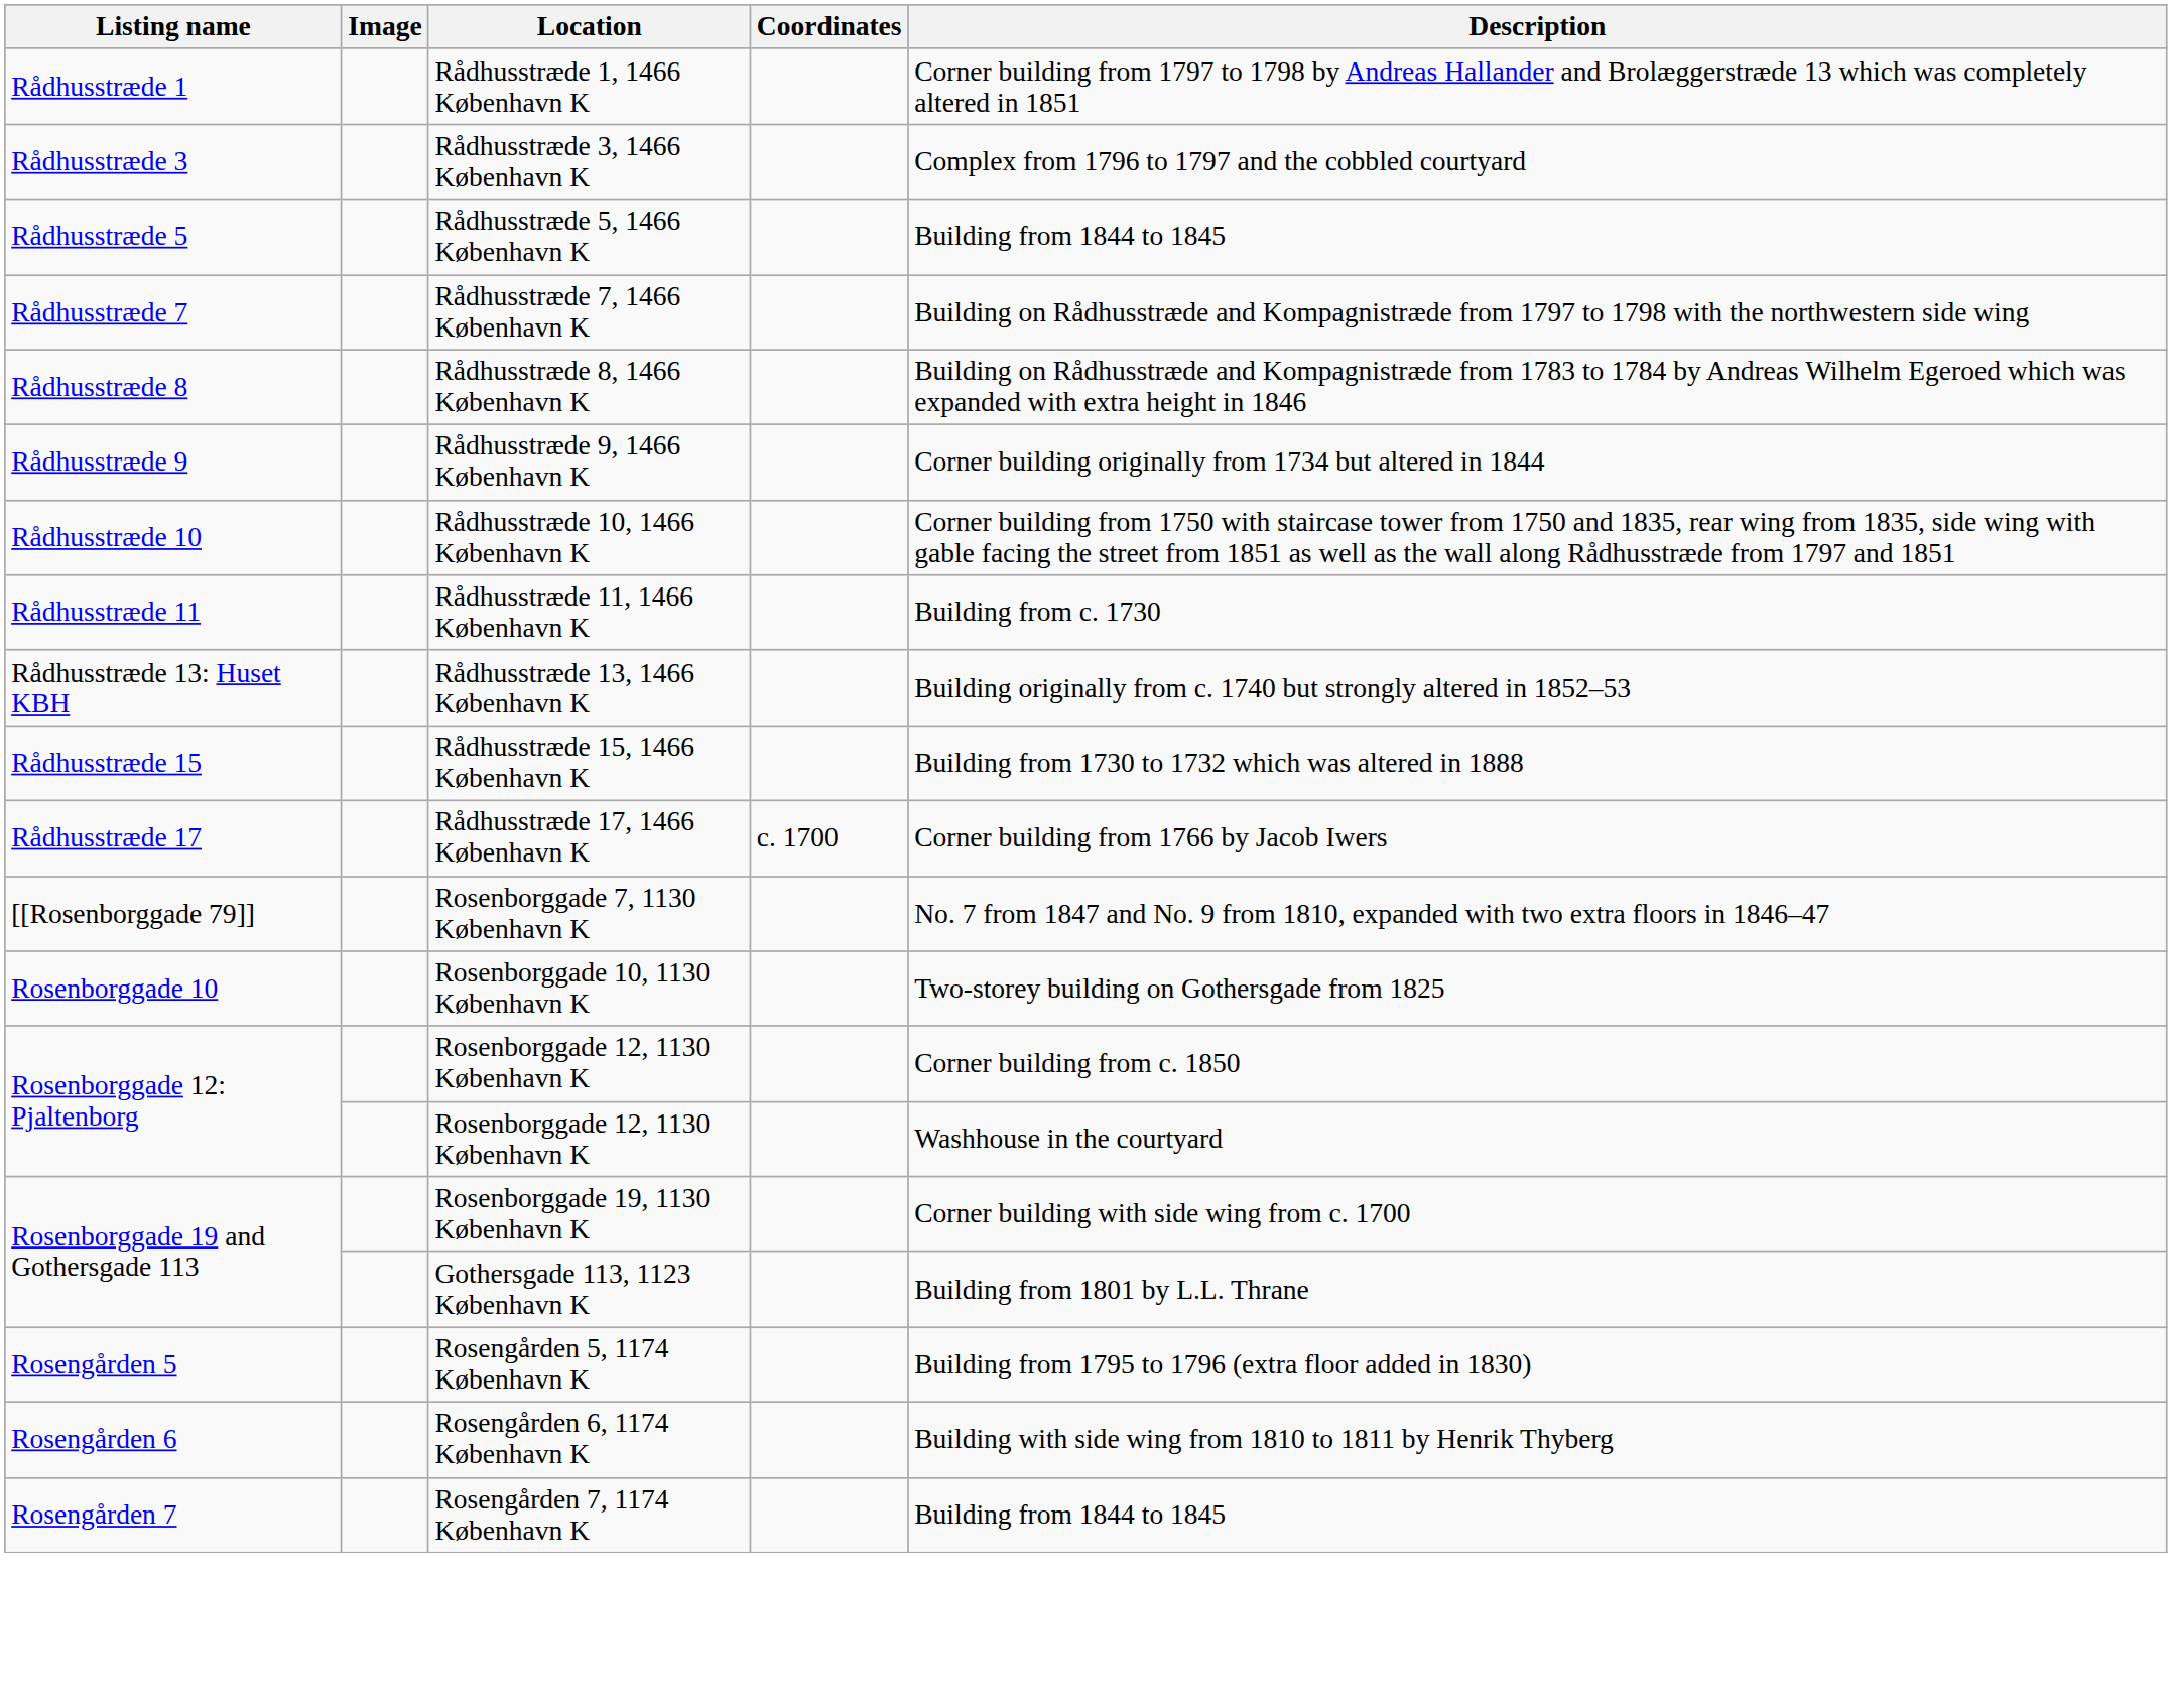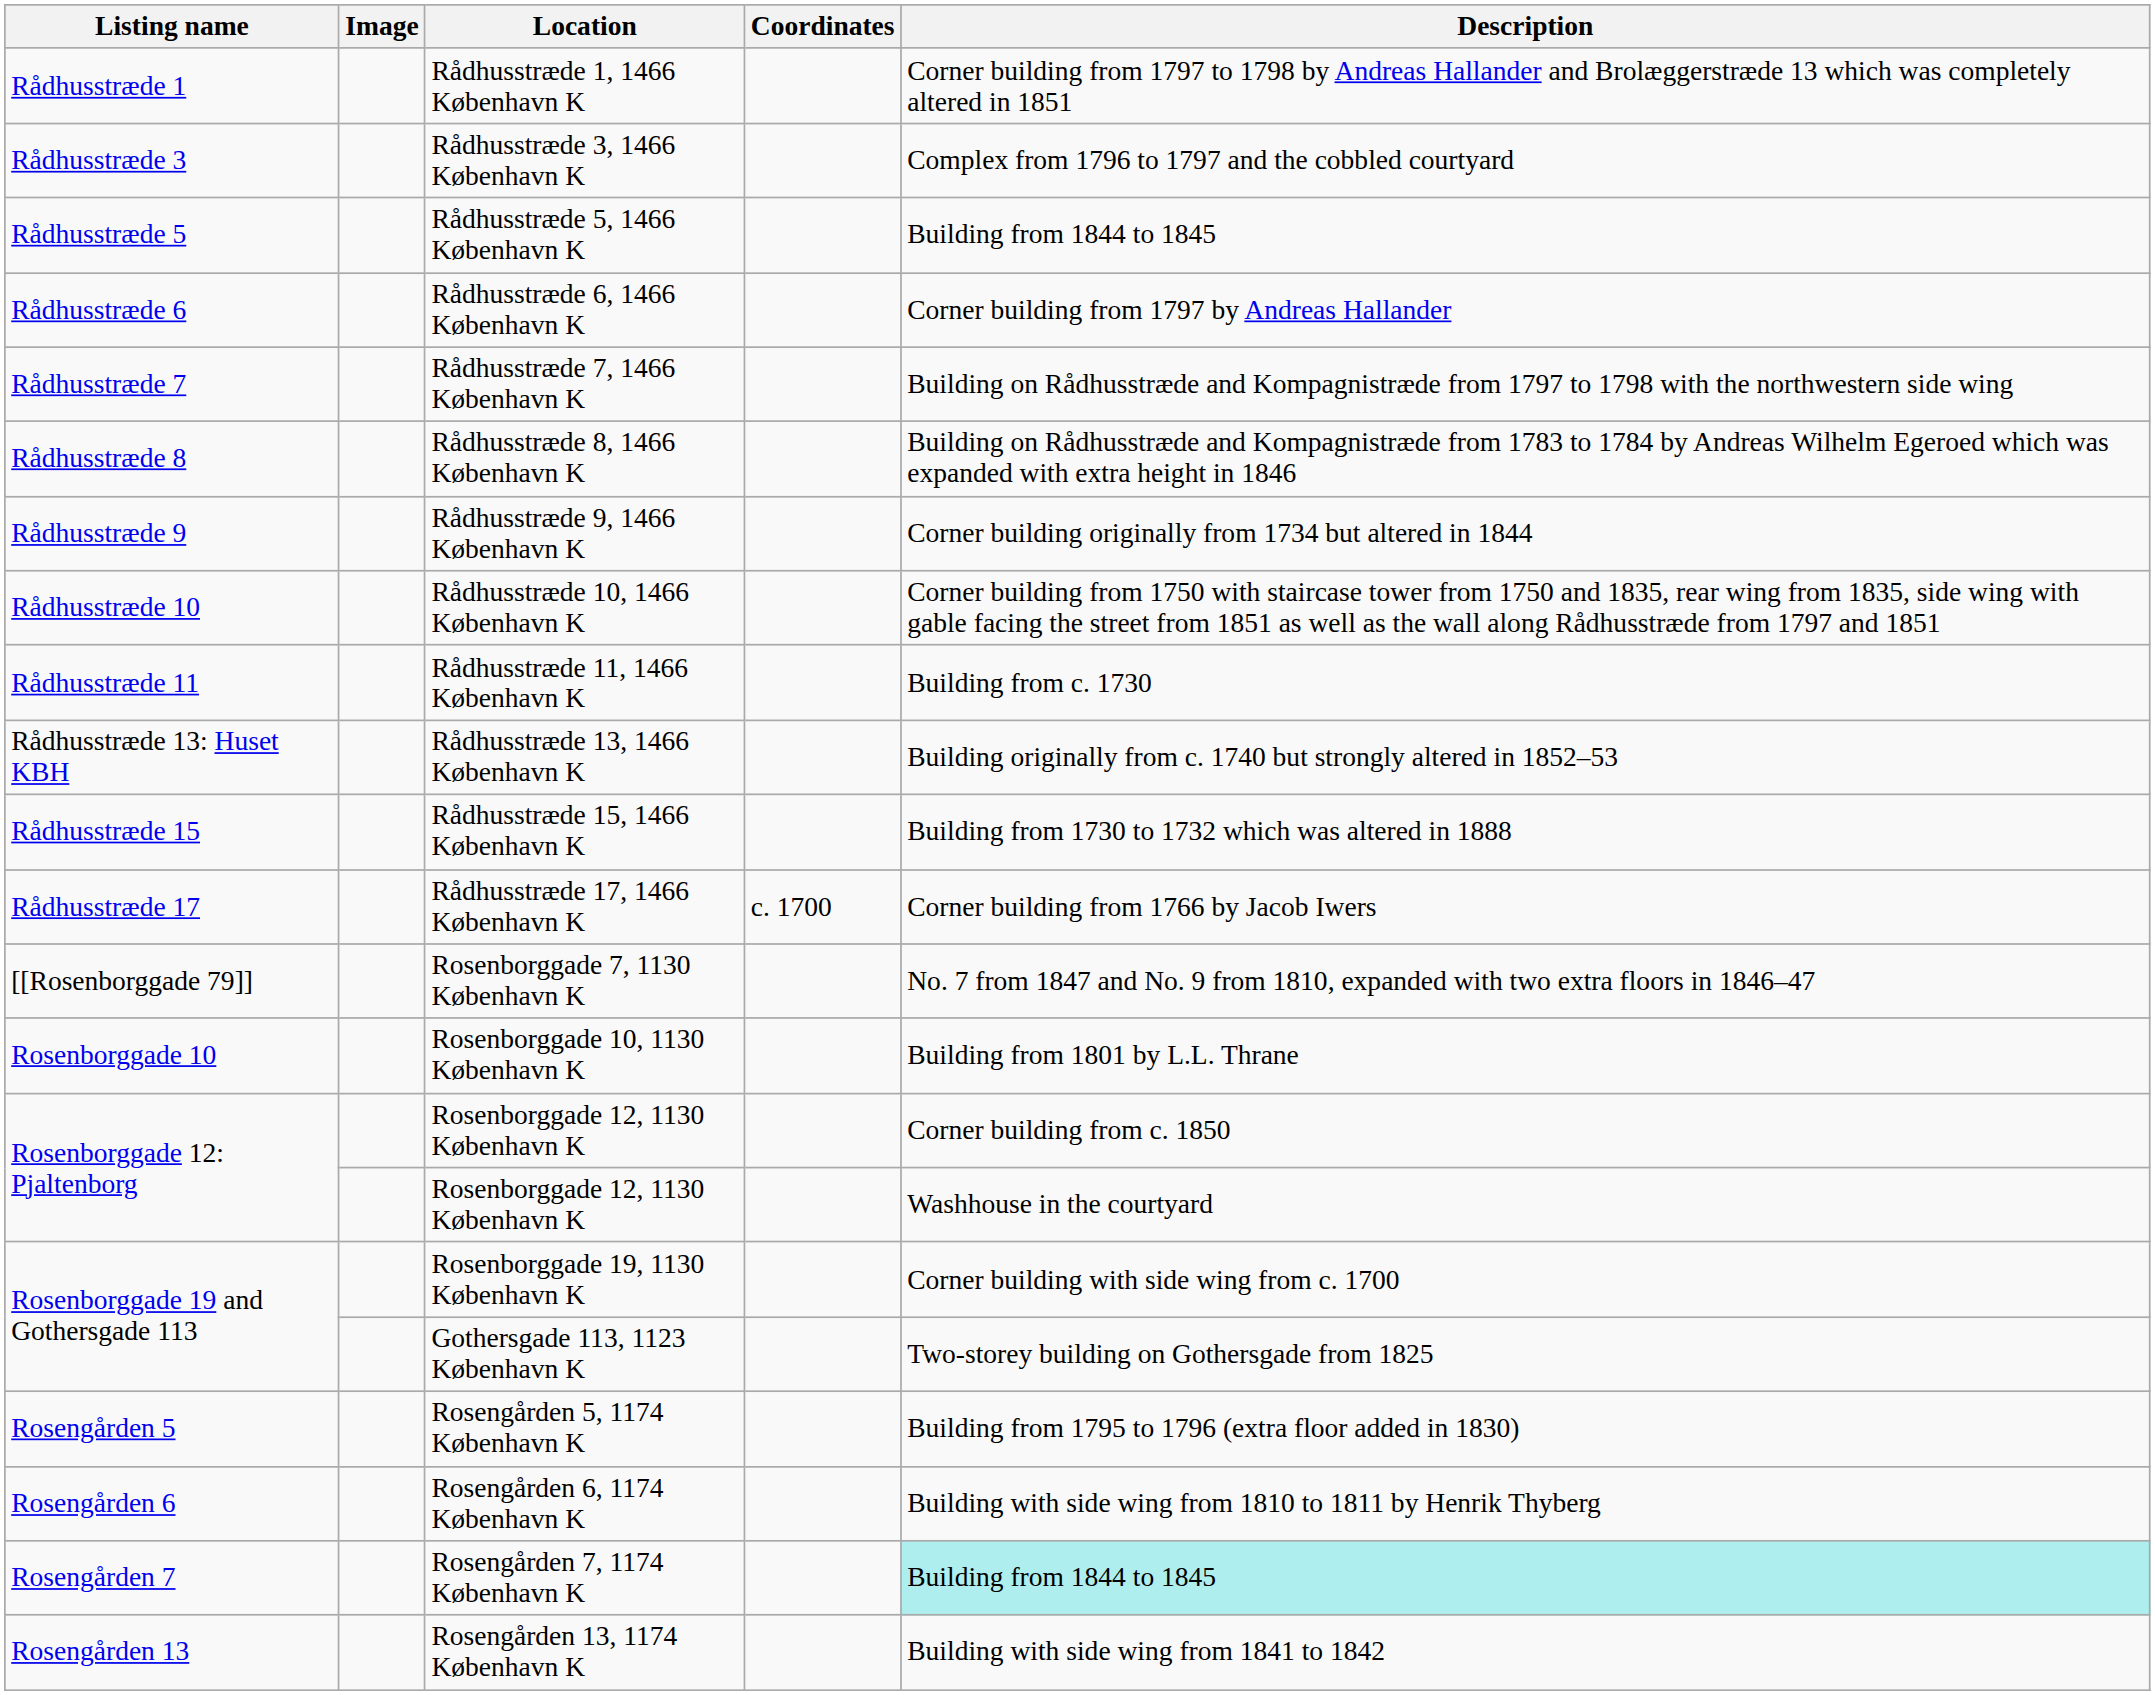+ row: Rådhusstræde 6 | Rådhusstræde 6, 1466 København K | Corner building from 1797 by Andreas Hallander
Rosenborggade 10, 1130 København K | Description: Two-storey building on Gothersgade from 1825 -> Building from 1801 by L.L. Thrane
Gothersgade 113, 1123 København K | Description: Building from 1801 by L.L. Thrane -> Two-storey building on Gothersgade from 1825
Rosengården 7, 1174 København K | Description: no background -> paleturquoise background
+ row: Rosengården 13 | Rosengården 13, 1174 København K | Building with side wing from 1841 to 1842
